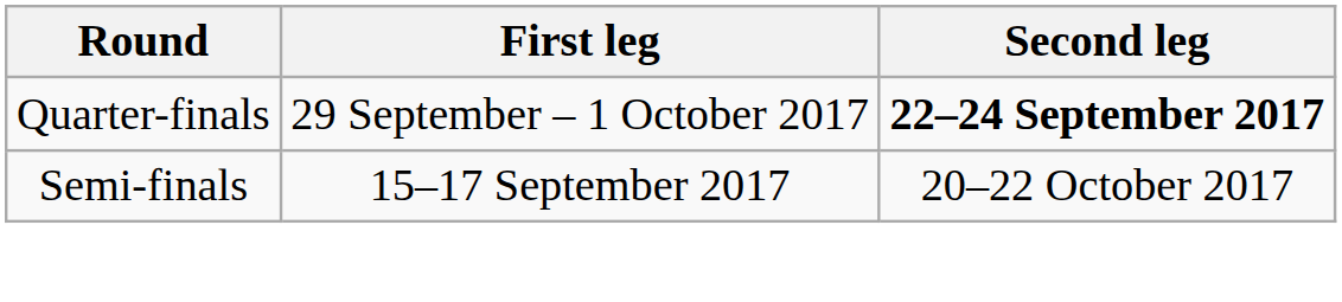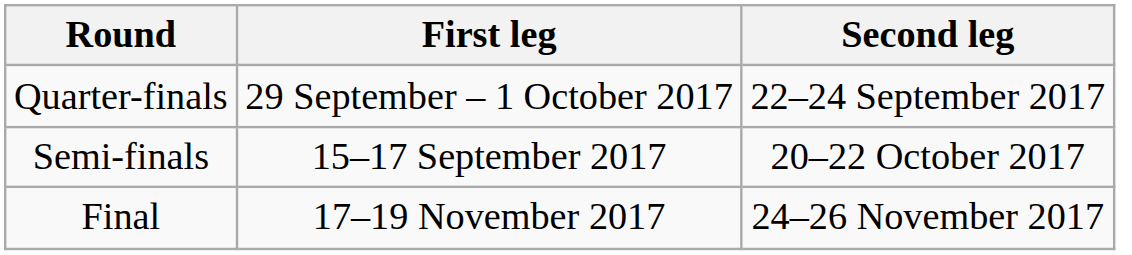Quarter-finals | Second leg: bold -> normal
+ row: Final | 17–19 November 2017 | 24–26 November 2017
